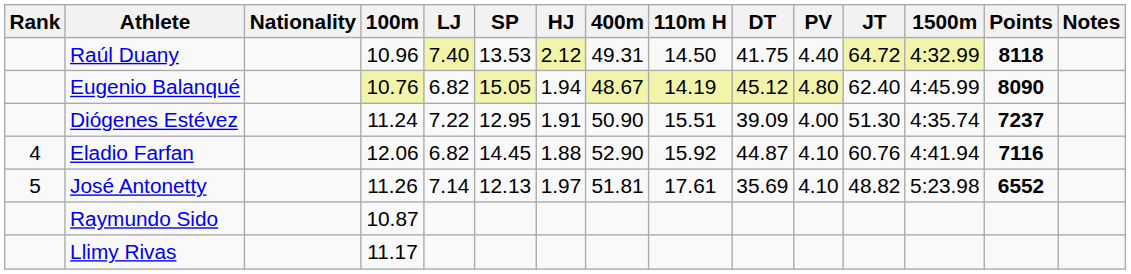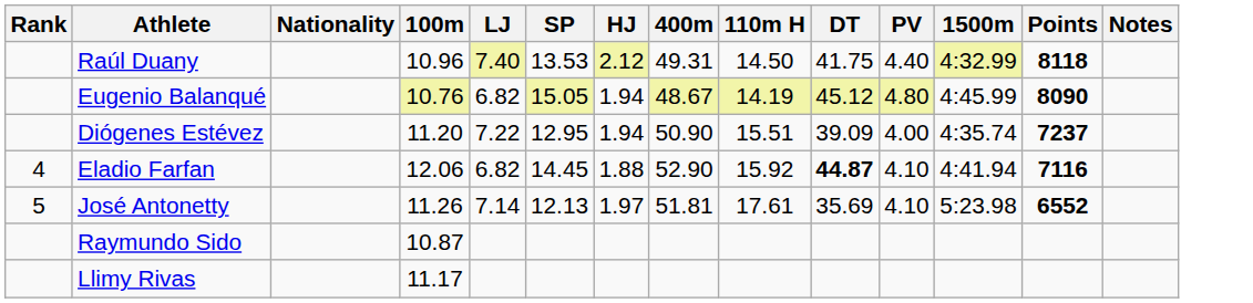- column: JT | 64.72 | 62.40 | 51.30 | 60.76 | 48.82
Diógenes Estévez | 100m: 11.24 -> 11.20
Diógenes Estévez | HJ: 1.91 -> 1.94
Eladio Farfan | DT: normal -> bold
